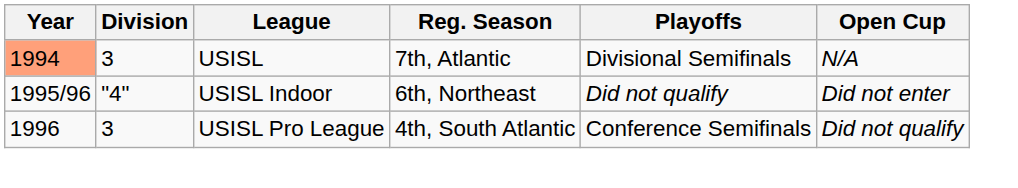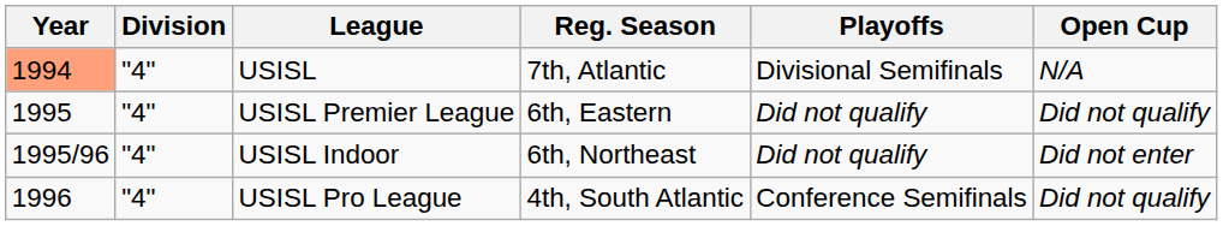USISL | Division: 3 -> "4"
+ row: 1995 | "4" | USISL Premier League | 6th, Eastern | Did not qualify | Did not qualify
USISL Pro League | Division: 3 -> "4"
